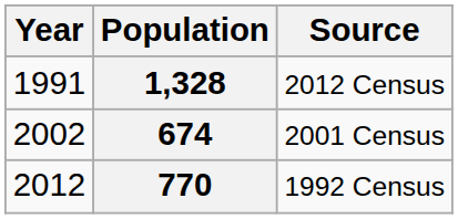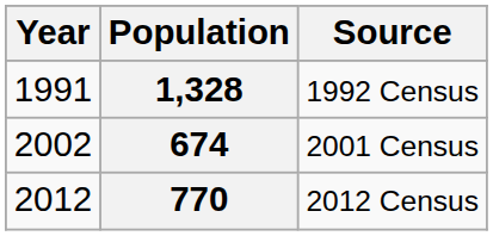1,328 | Source: 2012 Census -> 1992 Census
770 | Source: 1992 Census -> 2012 Census
